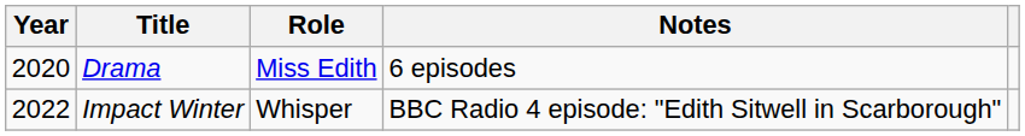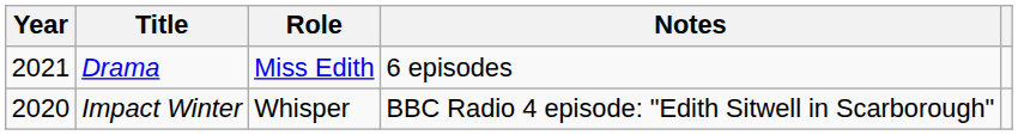Drama | Year: 2020 -> 2021
Impact Winter | Year: 2022 -> 2020
